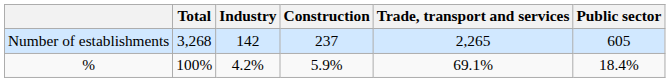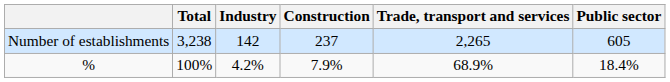Number of establishments | Total: 3,268 -> 3,238
% | Construction: 5.9% -> 7.9%
% | Trade, transport and services: 69.1% -> 68.9%
